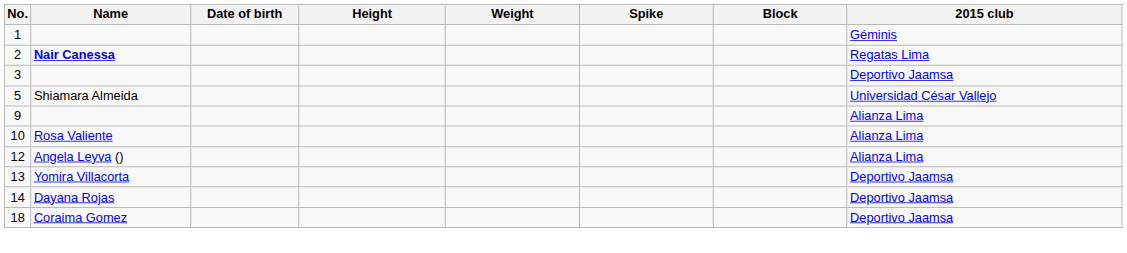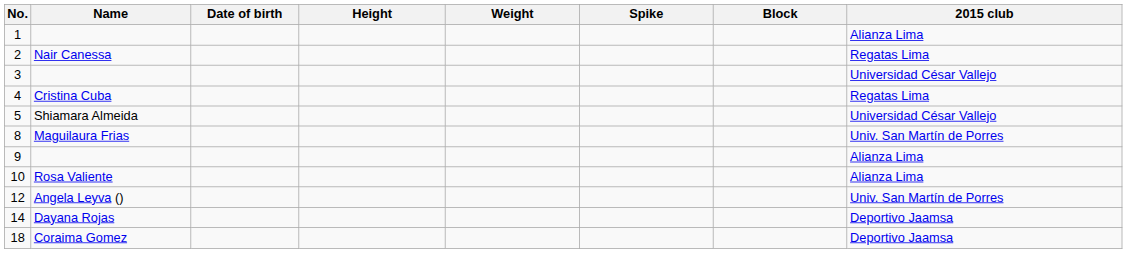1 | 2015 club: Géminis -> Alianza Lima
2 | Name: bold -> normal
3 | 2015 club: Deportivo Jaamsa -> Universidad César Vallejo
+ row: 4 | Cristina Cuba | Regatas Lima
+ row: 8 | Maguilaura Frias | Univ. San Martín de Porres
12 | 2015 club: Alianza Lima -> Univ. San Martín de Porres
- row: 13 | Yomira Villacorta | Deportivo Jaamsa
